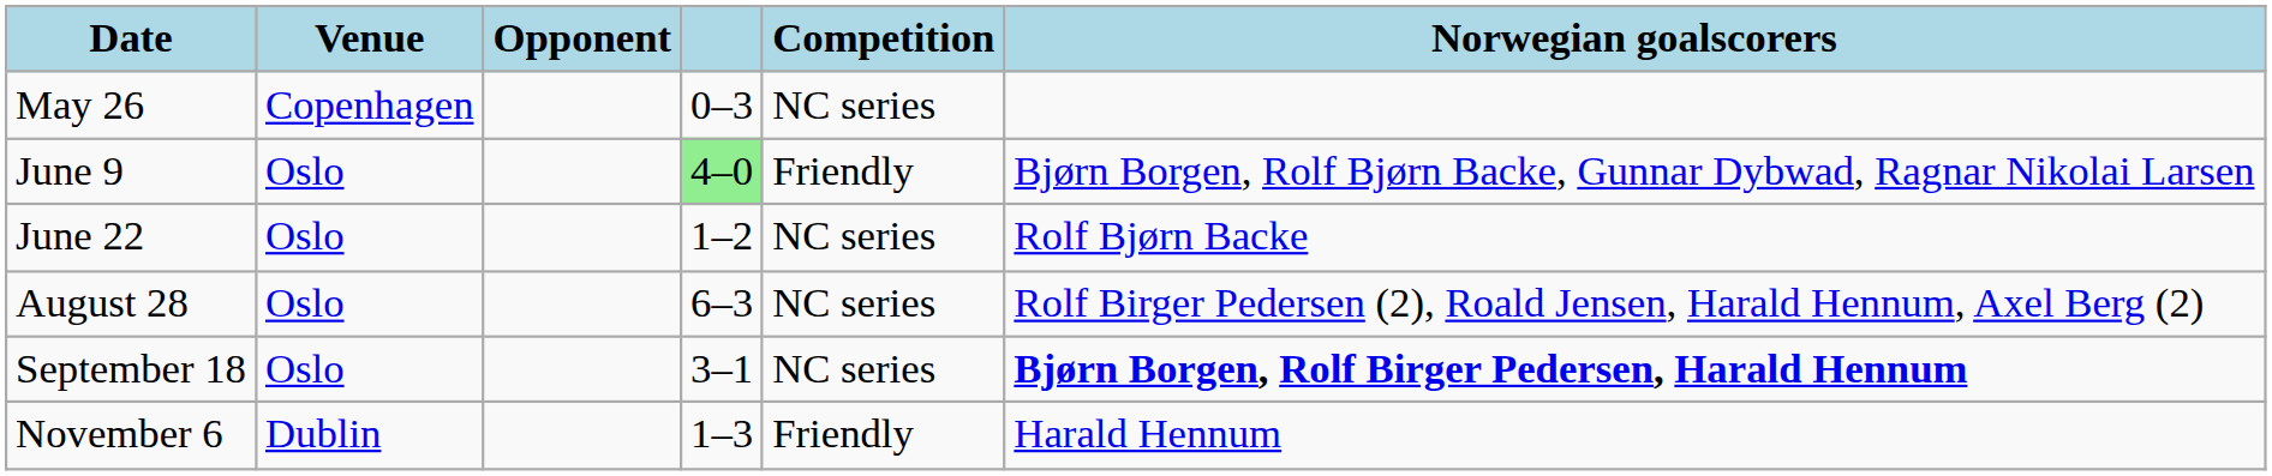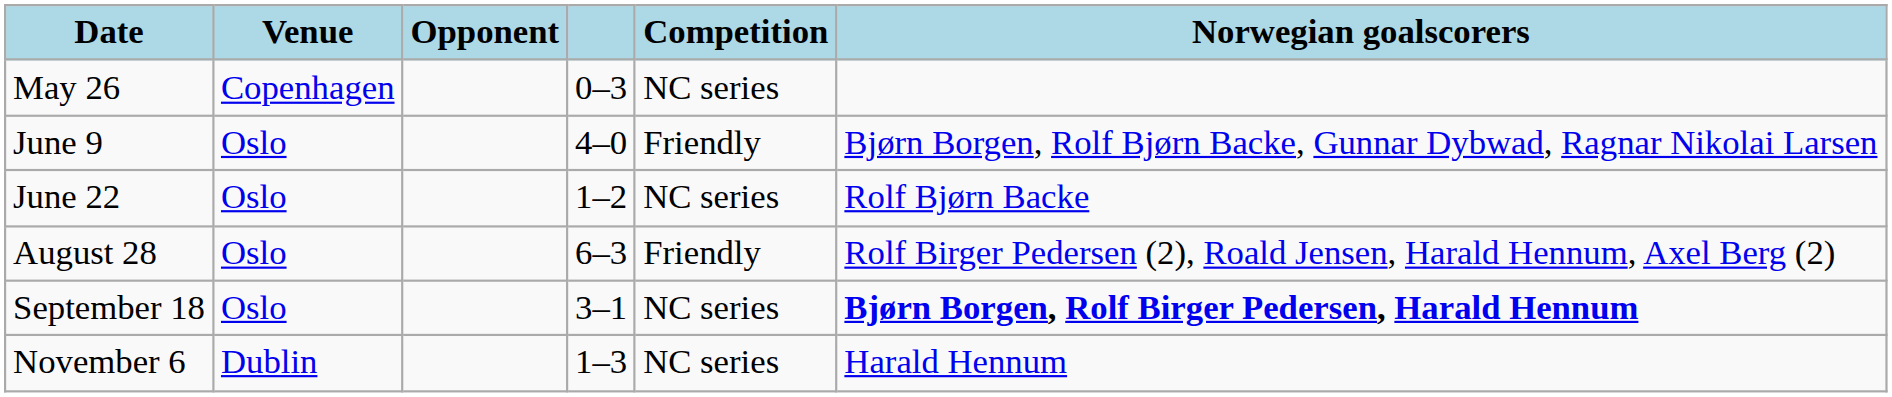June 9 | column 4: lightgreen background -> no background
August 28 | Competition: NC series -> Friendly
November 6 | Competition: Friendly -> NC series
